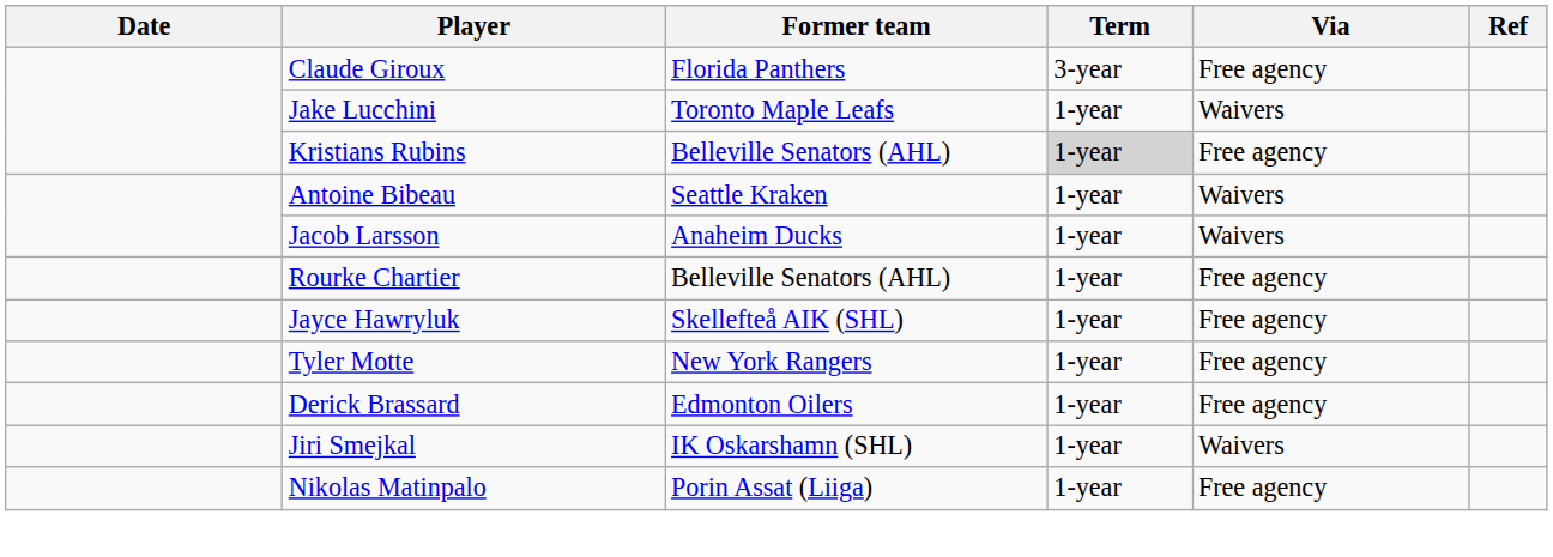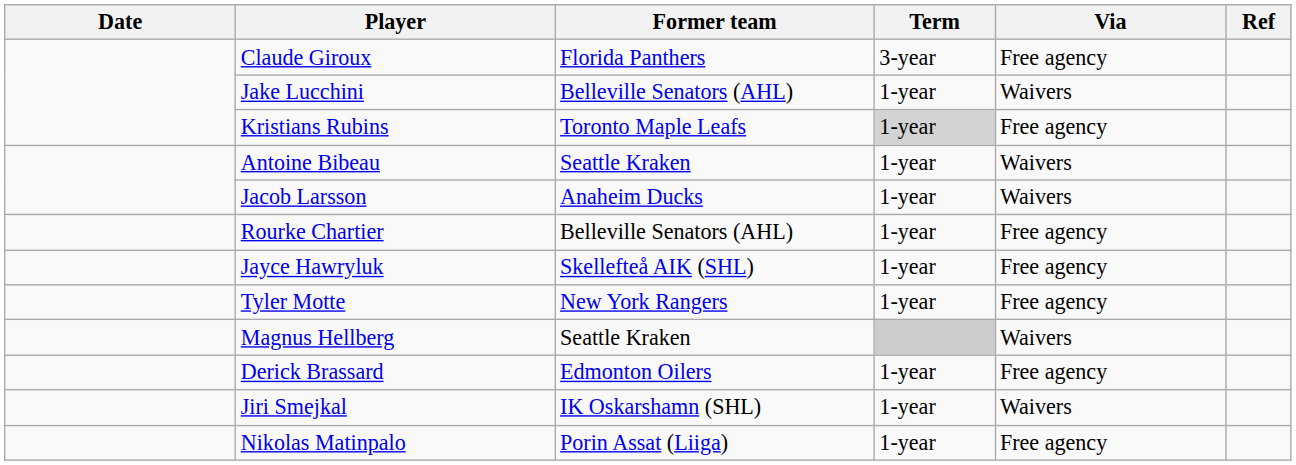Jake Lucchini | Former team: Toronto Maple Leafs -> Belleville Senators (AHL)
Kristians Rubins | Former team: Belleville Senators (AHL) -> Toronto Maple Leafs
+ row: Magnus Hellberg | Seattle Kraken | Waivers
